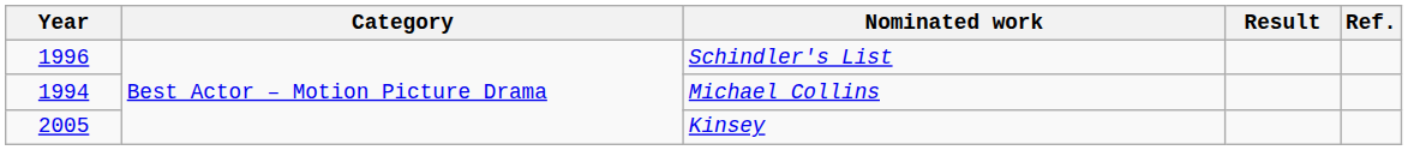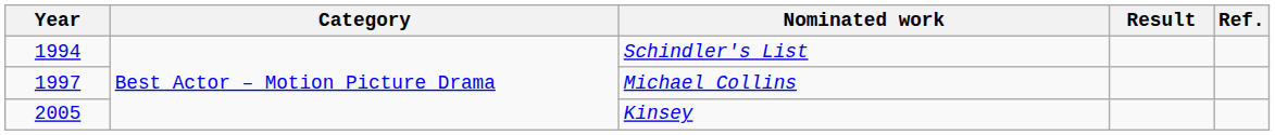Schindler's List | Year: 1996 -> 1994
Michael Collins | Year: 1994 -> 1997
